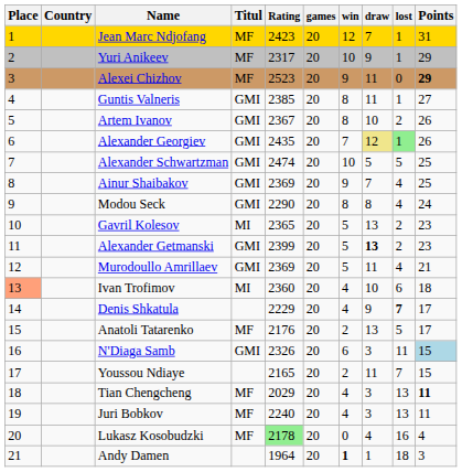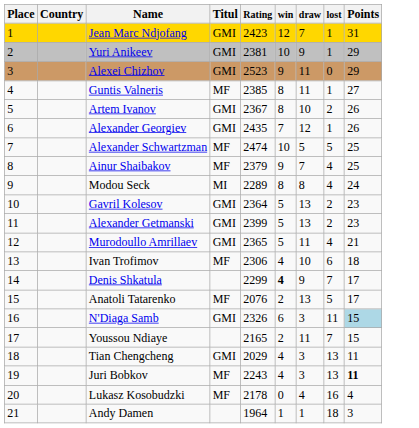- column: games | 20 | 20 | 20 | 20 | 20 | 20 | 20 | 20 | 20 | 20 | 20 | 20 | 20 | 20 | 20 | 20 | 20 | 20 | 20 | 20 | 20
Jean Marc Ndjofang | Titul: MF -> GMI
Yuri Anikeev | Titul: MF -> GMI
Yuri Anikeev | Rating: 2317 -> 2381
Alexei Chizhov | Titul: MF -> GMI
Alexei Chizhov | Points: bold -> normal
Guntis Valneris | Titul: GMI -> MF
Alexander Georgiev | draw: khaki background -> no background
Alexander Georgiev | lost: lightgreen background -> no background
Alexander Schwartzman | Titul: GMI -> MF
Ainur Shaibakov | Titul: GMI -> MF
Ainur Shaibakov | Rating: 2369 -> 2379
Modou Seck | Titul: GMI -> MI
Modou Seck | Rating: 2290 -> 2289
Gavril Kolesov | Titul: MI -> GMI
Gavril Kolesov | Rating: 2365 -> 2364
Alexander Getmanski | draw: bold -> normal
Murodoullo Amrillaev | Rating: 2369 -> 2365
Ivan Trofimov | Place: lightsalmon background -> no background
Ivan Trofimov | Titul: MI -> MF
Ivan Trofimov | Rating: 2360 -> 2306
Denis Shkatula | Rating: 2229 -> 2299
Denis Shkatula | win: normal -> bold
Denis Shkatula | lost: bold -> normal
Anatoli Tatarenko | Rating: 2176 -> 2076
Tian Chengcheng | Titul: MF -> GMI
Tian Chengcheng | Points: bold -> normal
Juri Bobkov | Rating: 2240 -> 2243
Juri Bobkov | Points: normal -> bold
Lukasz Kosobudzki | Rating: lightgreen background -> no background
Andy Damen | win: bold -> normal
